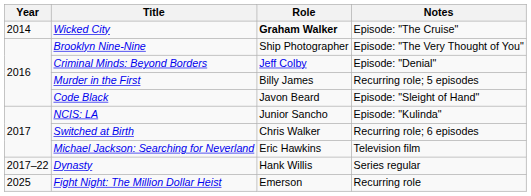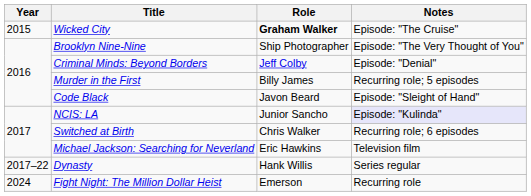Wicked City | Year: 2014 -> 2015
NCIS: LA | Notes: no background -> lavender background
Fight Night: The Million Dollar Heist | Year: 2025 -> 2024
